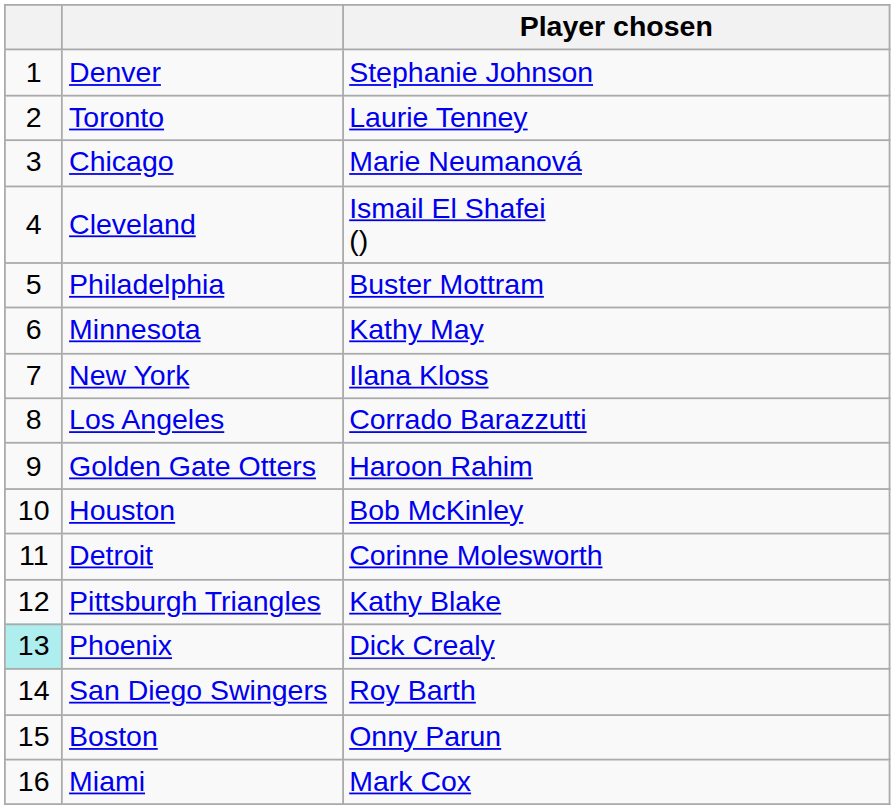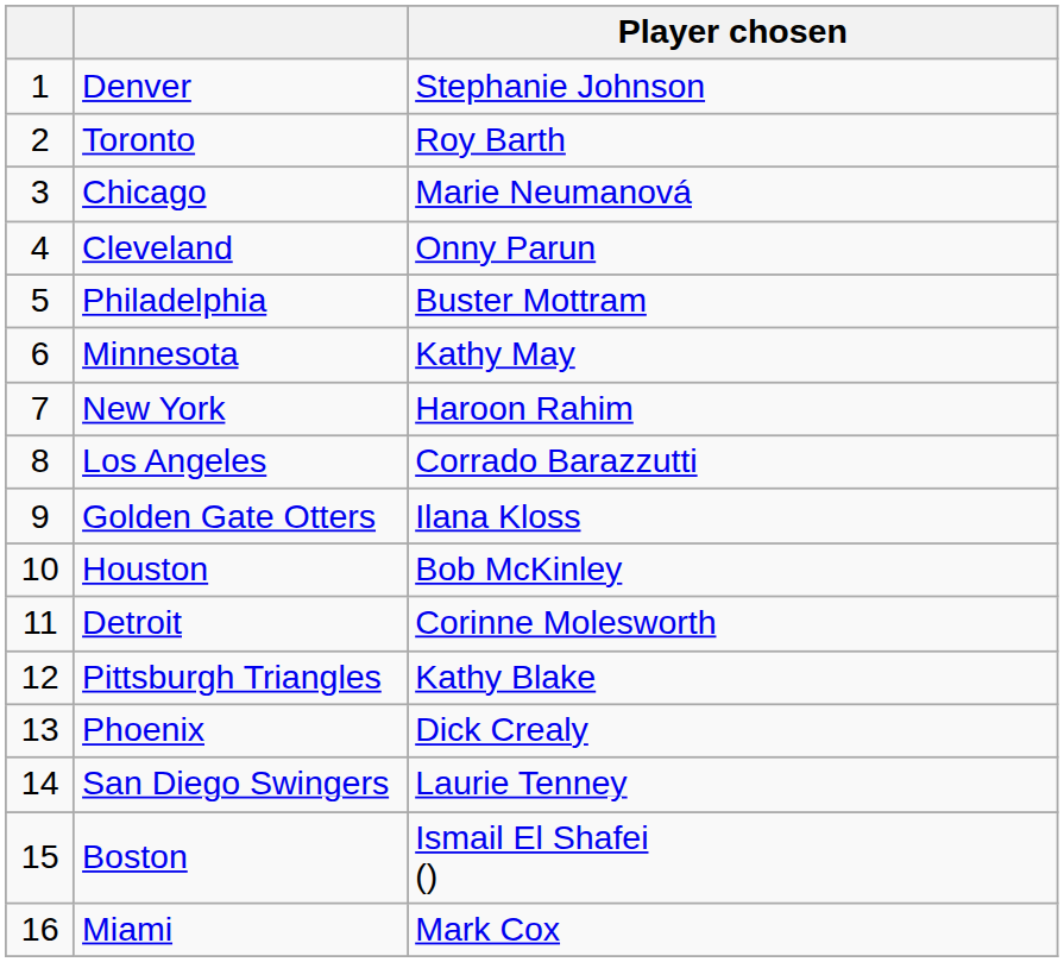Toronto | Player chosen: Laurie Tenney -> Roy Barth
Cleveland | Player chosen: Ismail El Shafei () -> Onny Parun
New York | Player chosen: Ilana Kloss -> Haroon Rahim
Golden Gate Otters | Player chosen: Haroon Rahim -> Ilana Kloss
Phoenix | column 1: paleturquoise background -> no background
San Diego Swingers | Player chosen: Roy Barth -> Laurie Tenney
Boston | Player chosen: Onny Parun -> Ismail El Shafei ()
